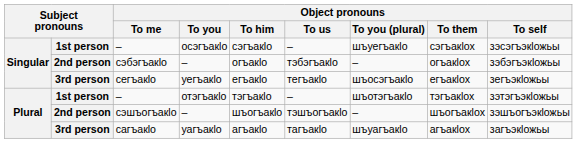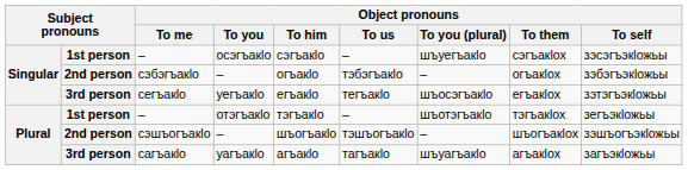сегъакӏо | Object pronouns / To self: зегъэкӏожьы -> зэтэгъэкӏожьы
– / отэгъакӏо | Object pronouns / To self: зэтэгъэкӏожьы -> зегъэкӏожьы
